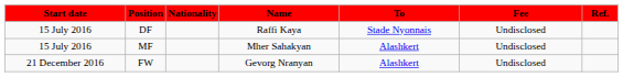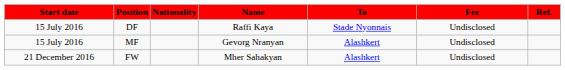MF | Name: Mher Sahakyan -> Gevorg Nranyan
FW | Name: Gevorg Nranyan -> Mher Sahakyan
